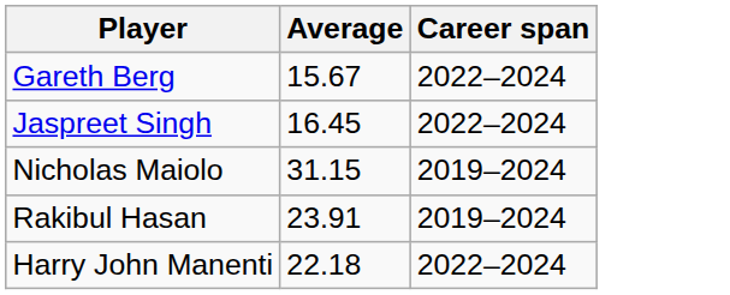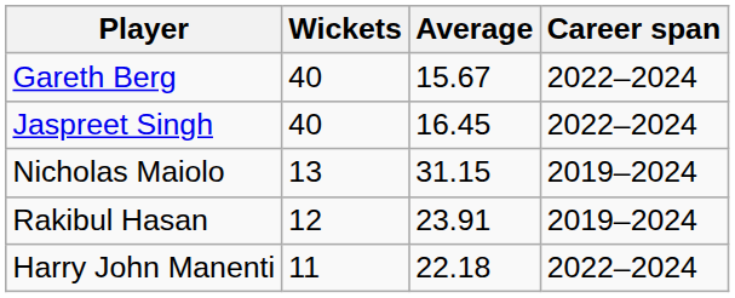+ column: Wickets | 40 | 40 | 13 | 12 | 11
